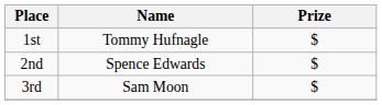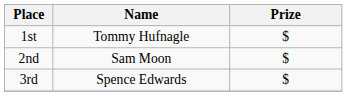2nd | Name: Spence Edwards -> Sam Moon
3rd | Name: Sam Moon -> Spence Edwards
